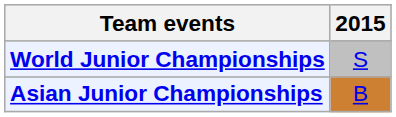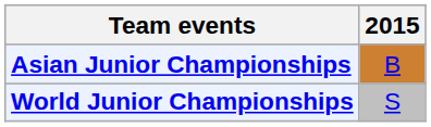rows swapped: Asian Junior Championships <-> World Junior Championships
